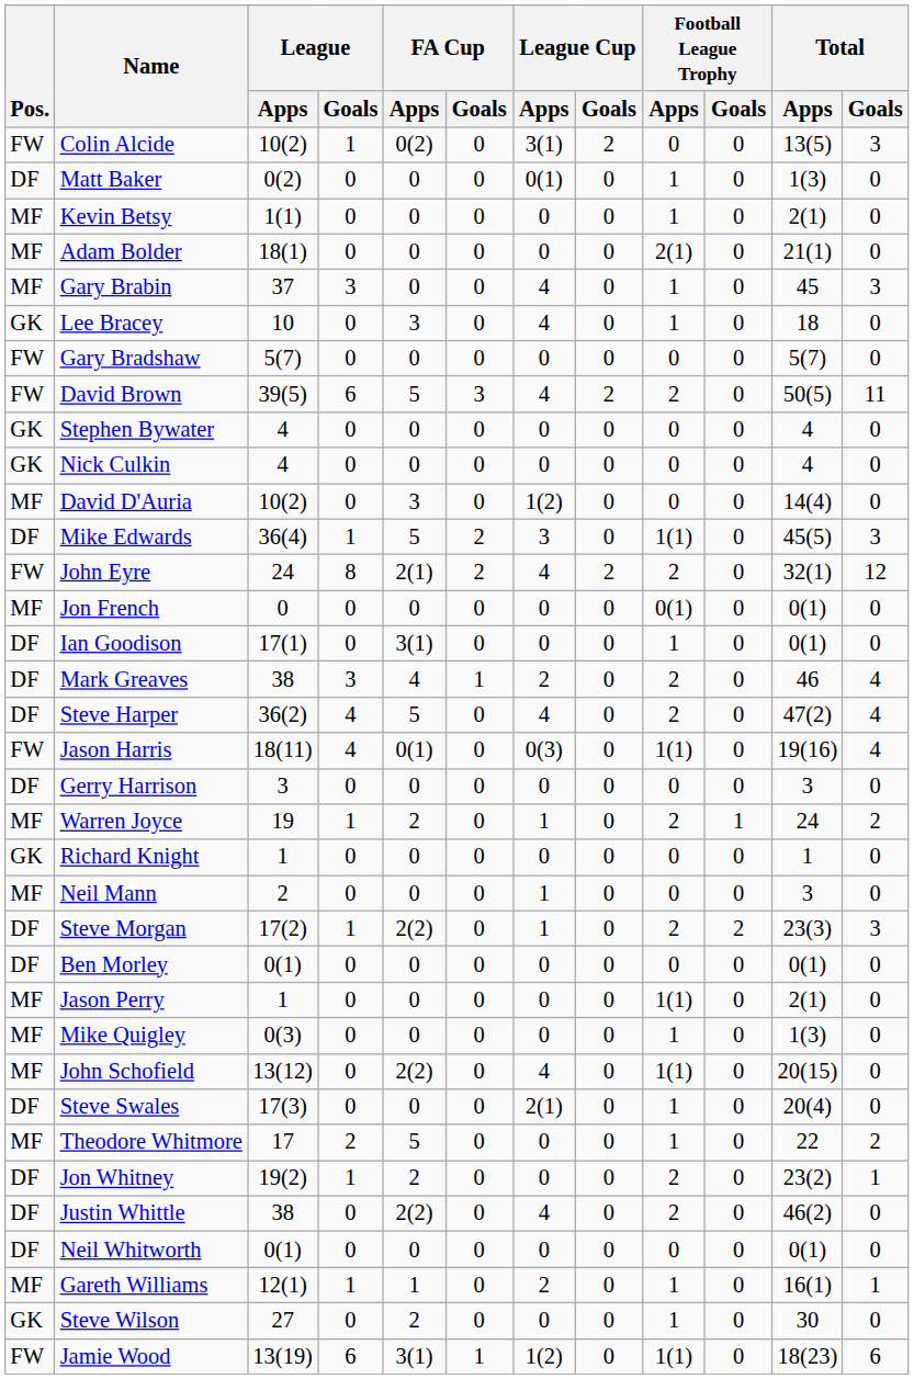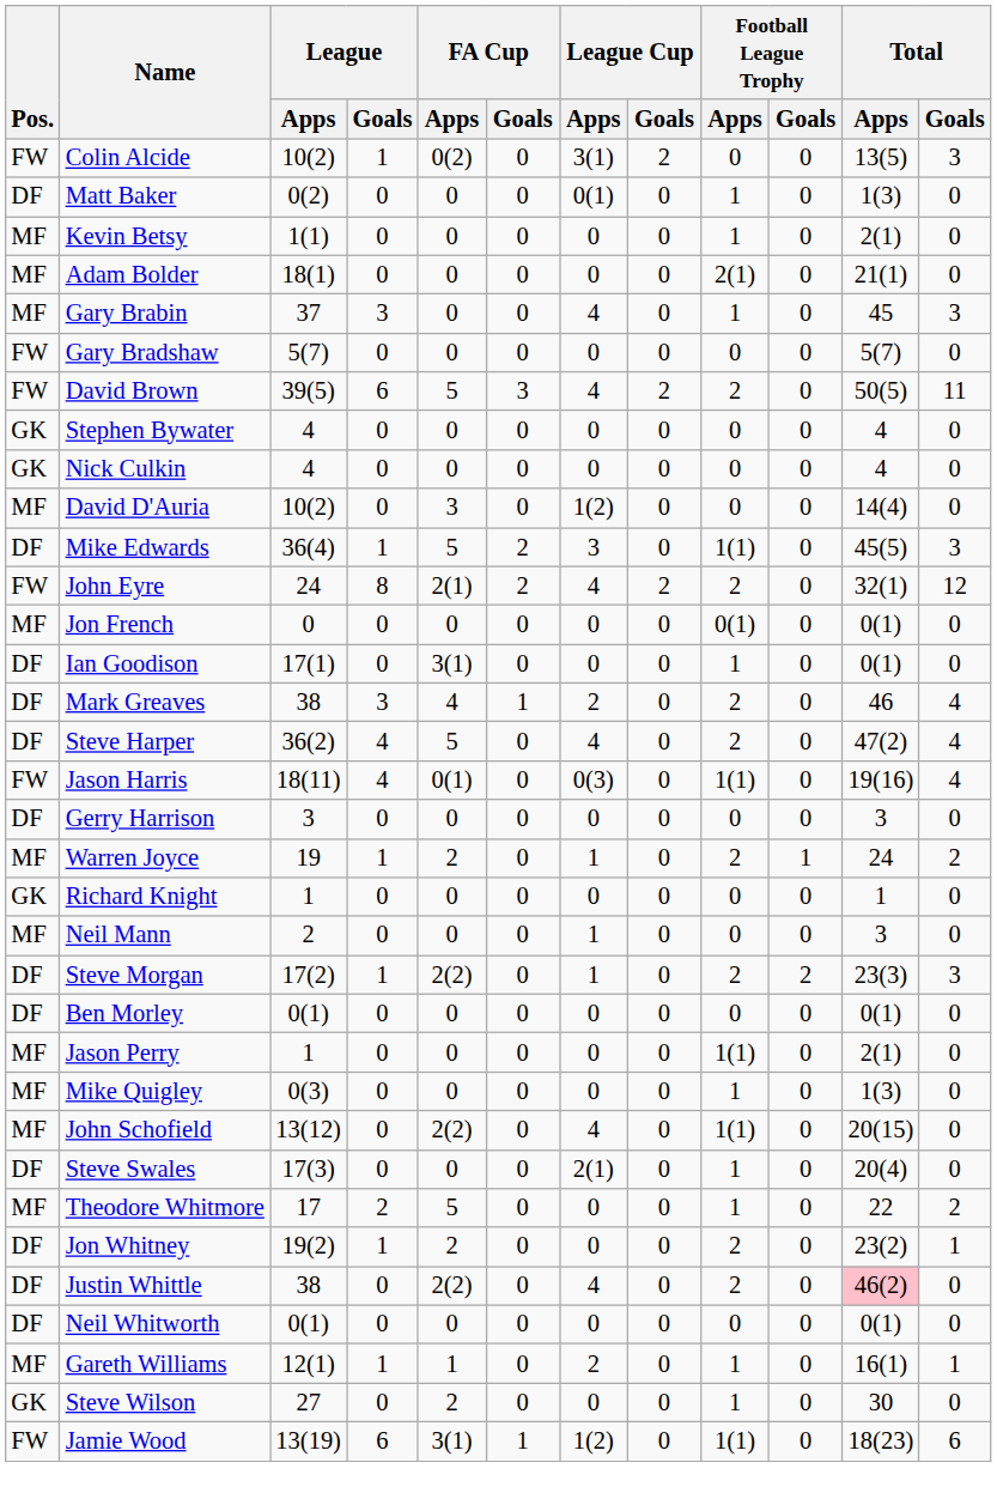- row: GK | Lee Bracey | 10 | 0 | 3 | 0 | 4 | 0 | 1 | 0 | 18 | 0
Justin Whittle | Total / Apps: no background -> pink background
